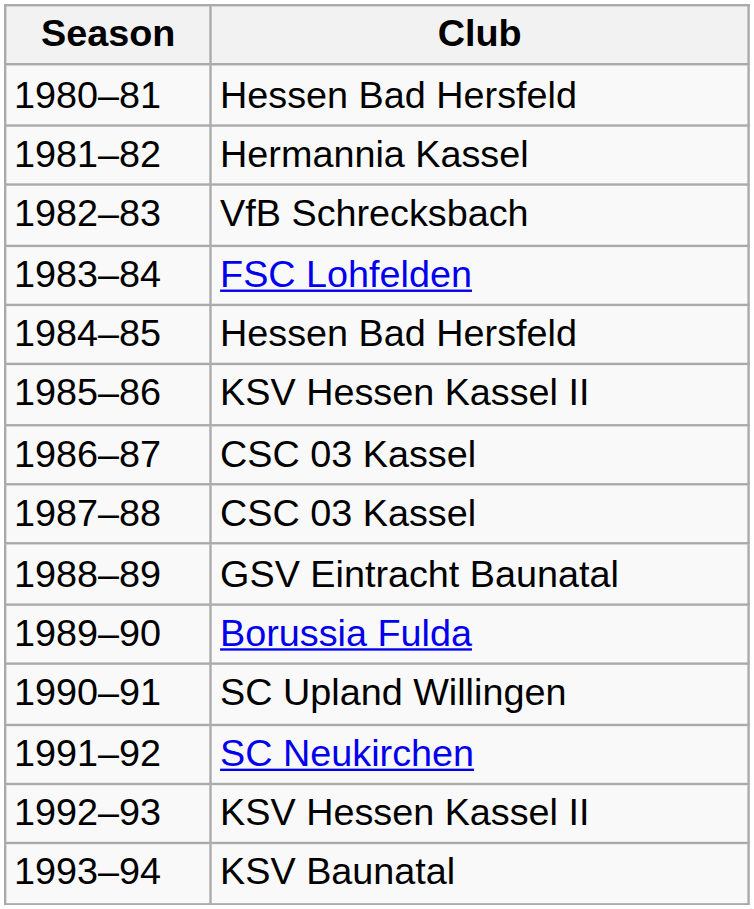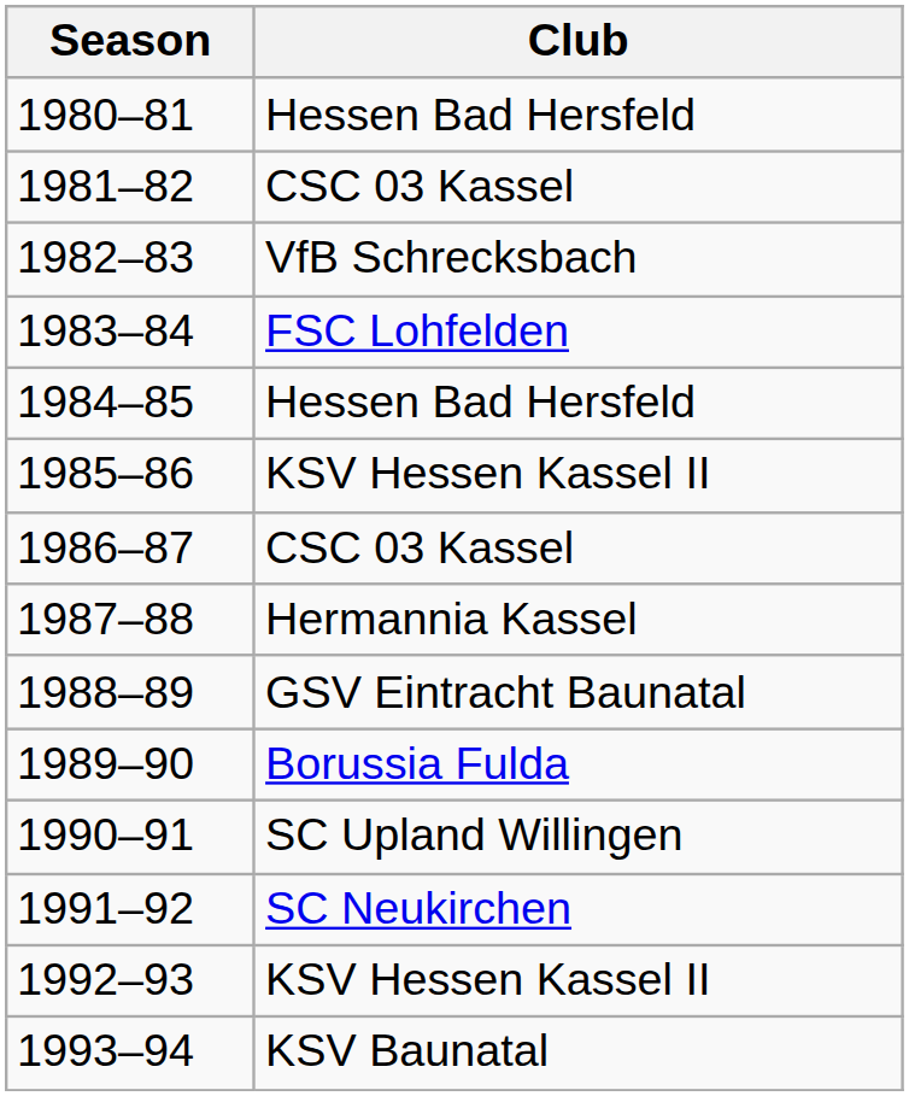1981–82 | Club: Hermannia Kassel -> CSC 03 Kassel
1987–88 | Club: CSC 03 Kassel -> Hermannia Kassel
